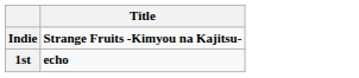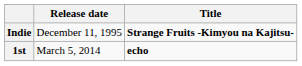+ column: Release date | December 11, 1995 | March 5, 2014
